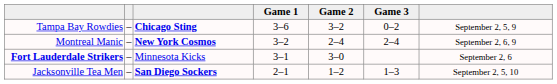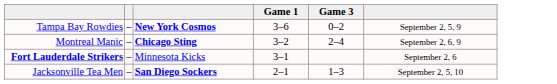- column: Game 2 | 3–2 | 2–4 | 3–0 | 1–2
Tampa Bay Rowdies | column 3: Chicago Sting -> New York Cosmos
Montreal Manic | column 3: New York Cosmos -> Chicago Sting
